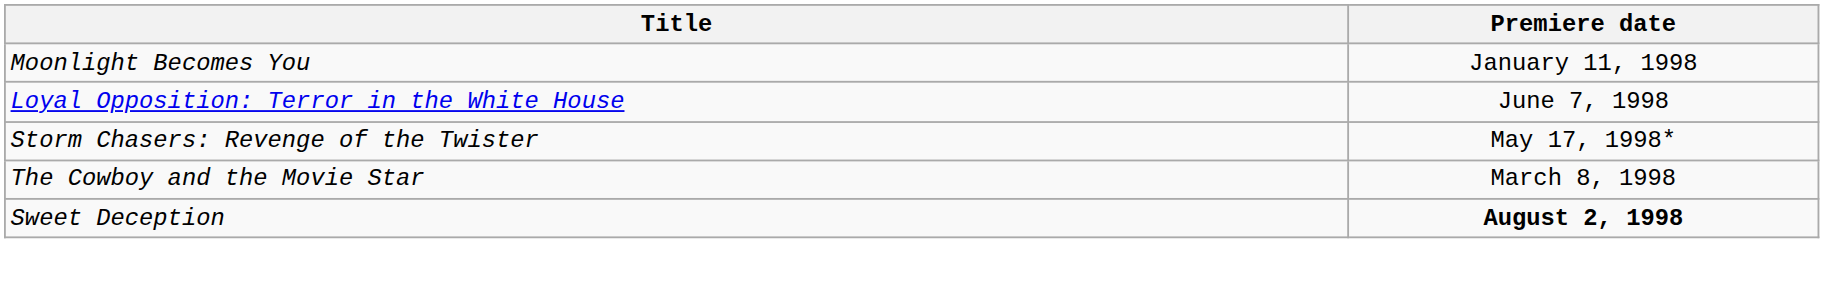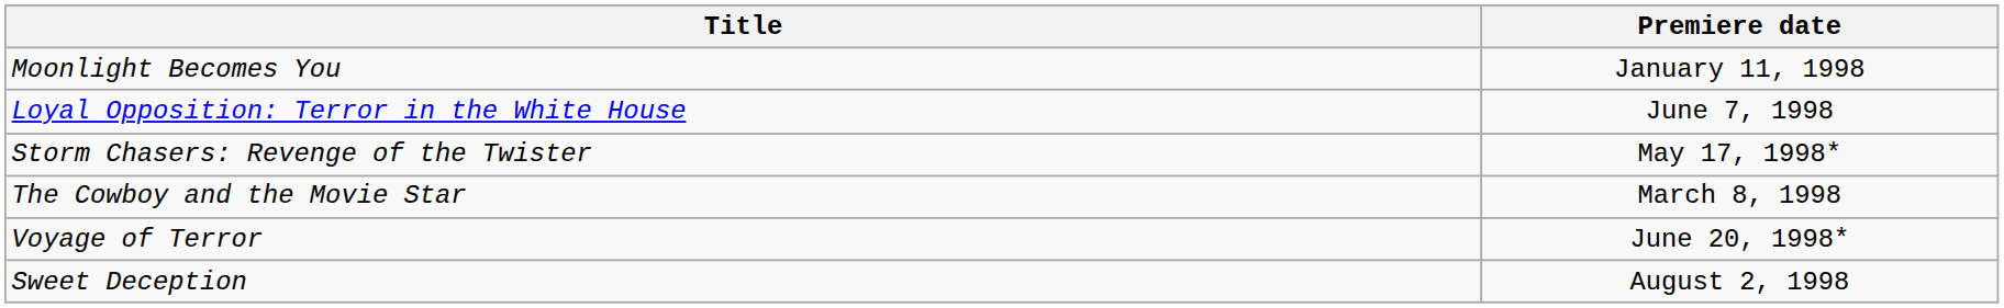+ row: Voyage of Terror | June 20, 1998*
Sweet Deception | Premiere date: bold -> normal
